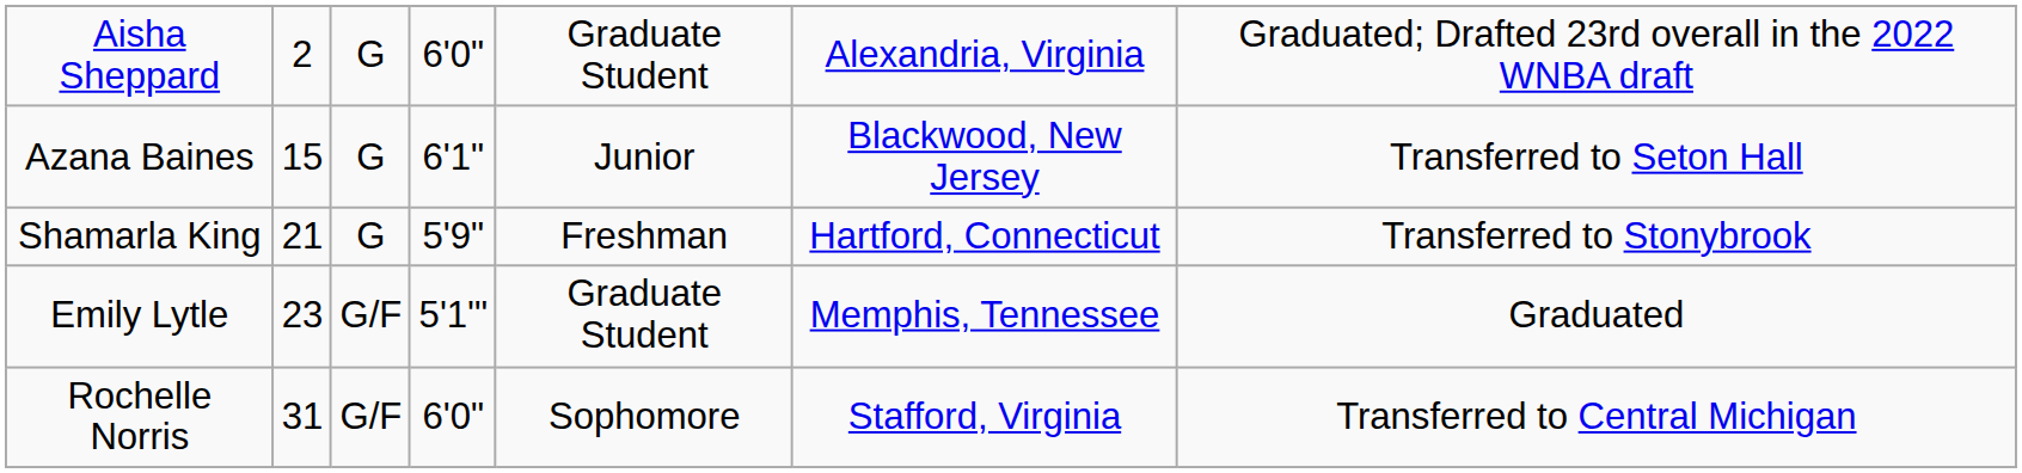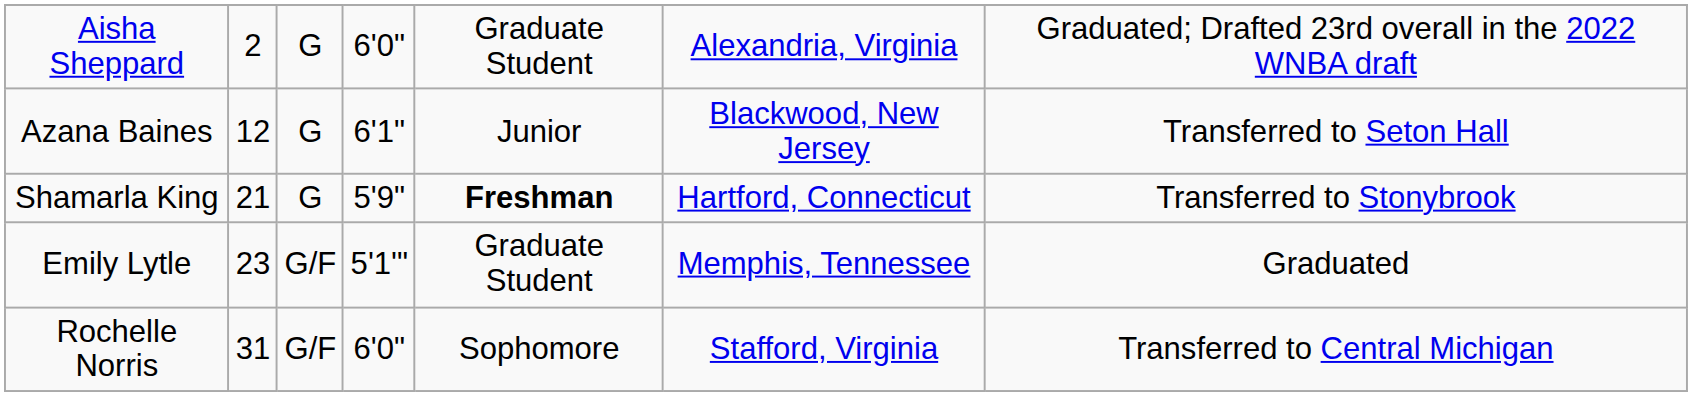Azana Baines | column 2: 15 -> 12
Shamarla King | column 5: normal -> bold
